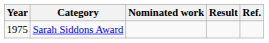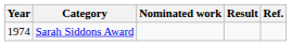Sarah Siddons Award | Year: 1975 -> 1974
